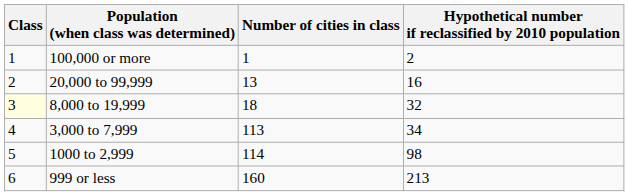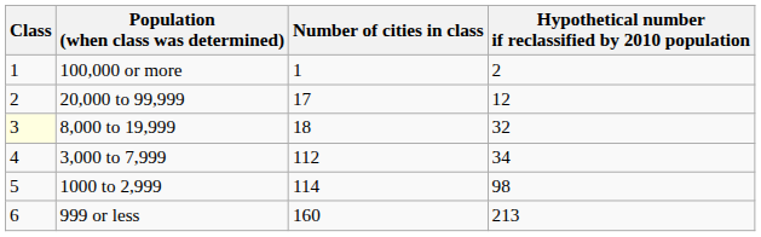20,000 to 99,999 | Number of cities in class: 13 -> 17
20,000 to 99,999 | Hypothetical number if reclassified by 2010 population: 16 -> 12
3,000 to 7,999 | Number of cities in class: 113 -> 112
